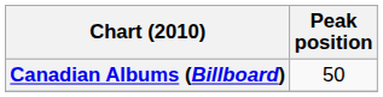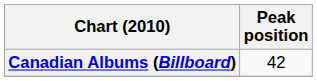Canadian Albums (Billboard) | Peak position: 50 -> 42
